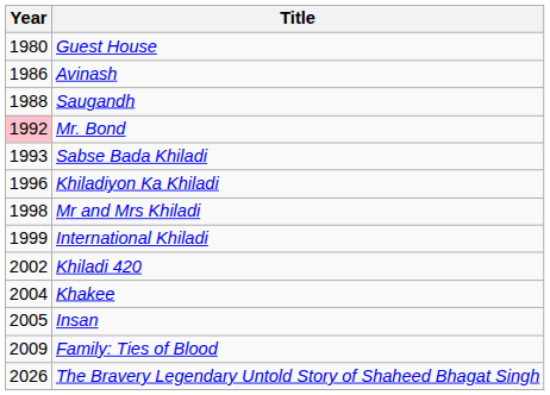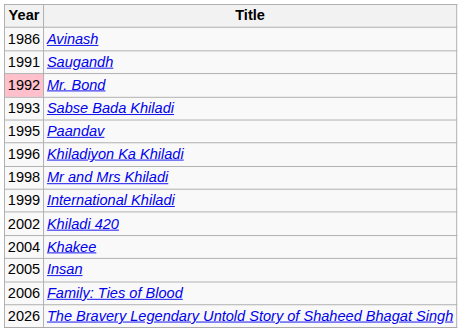- row: 1980 | Guest House
Saugandh | Year: 1988 -> 1991
+ row: 1995 | Paandav
Family: Ties of Blood | Year: 2009 -> 2006
